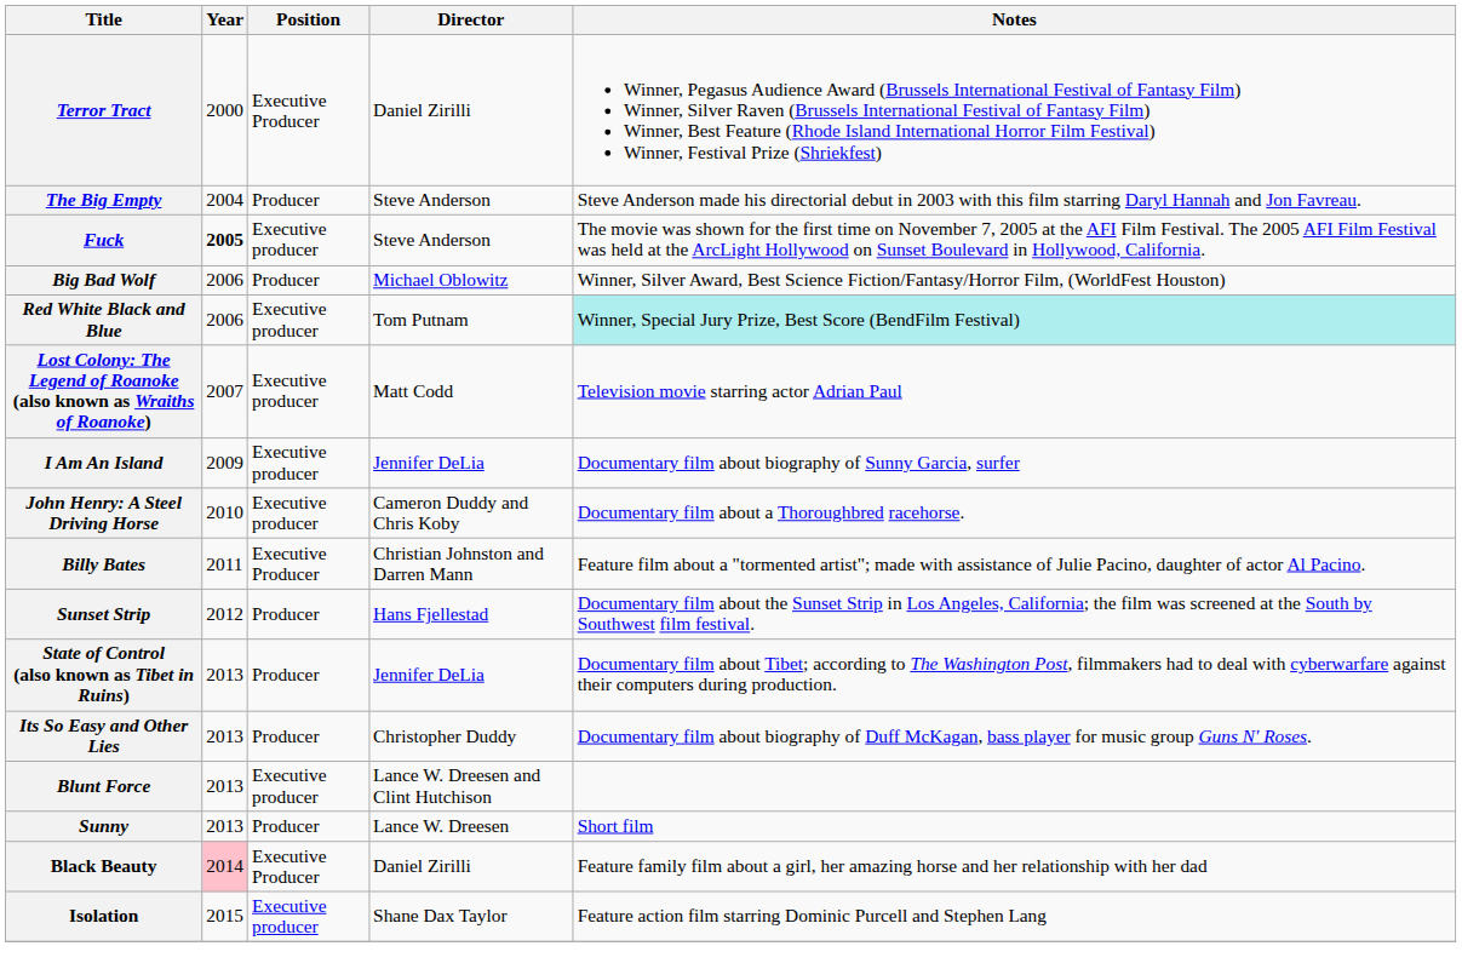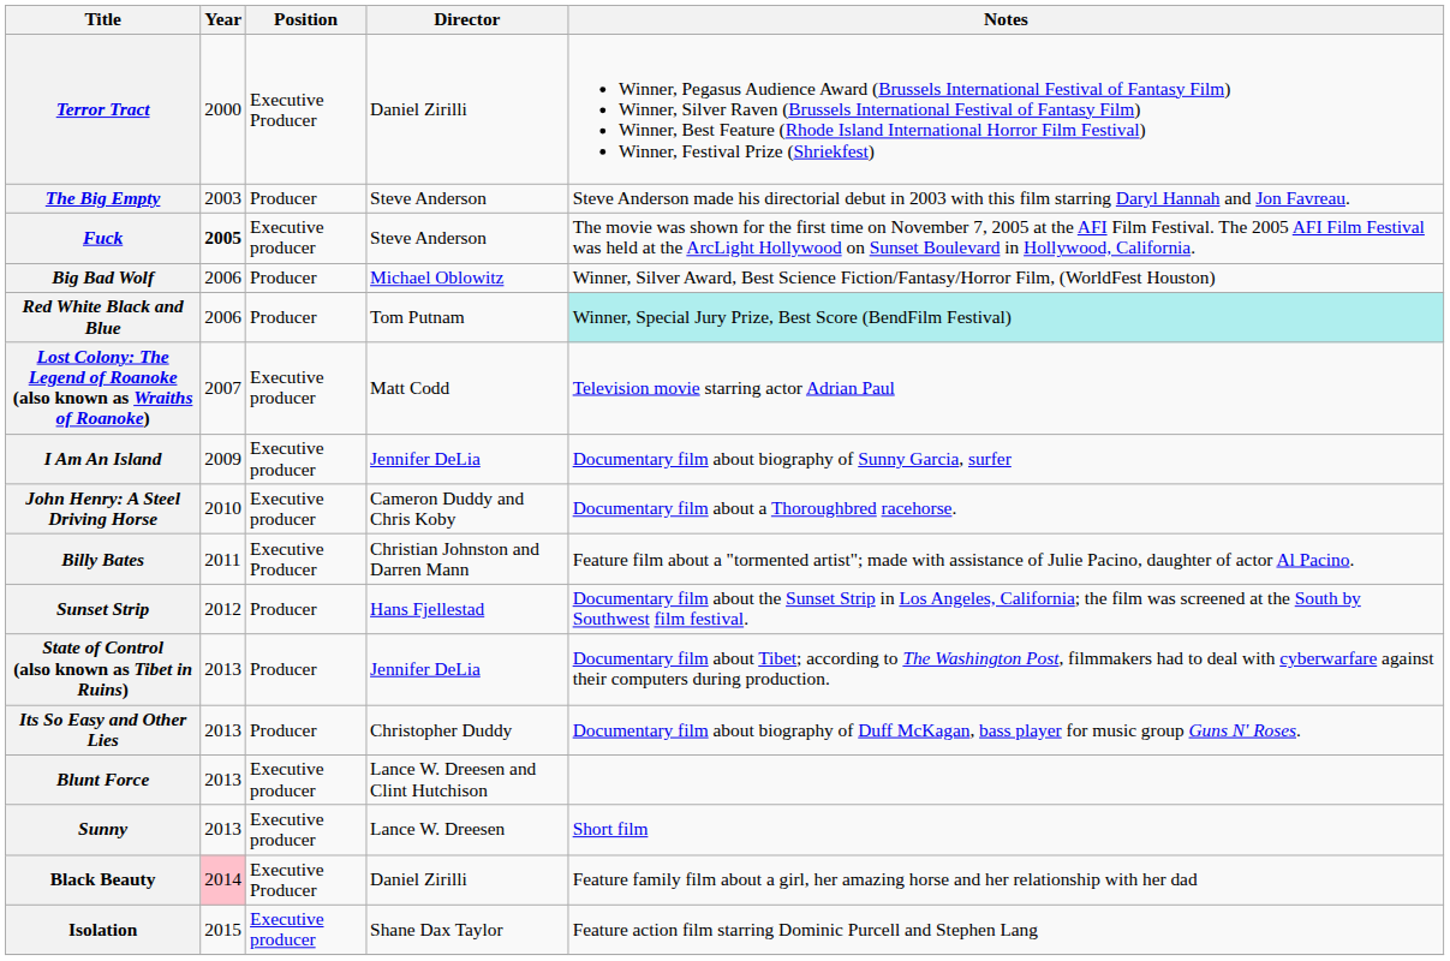The Big Empty | Year: 2004 -> 2003
Red White Black and Blue | Position: Executive producer -> Producer
Sunny | Position: Producer -> Executive producer
